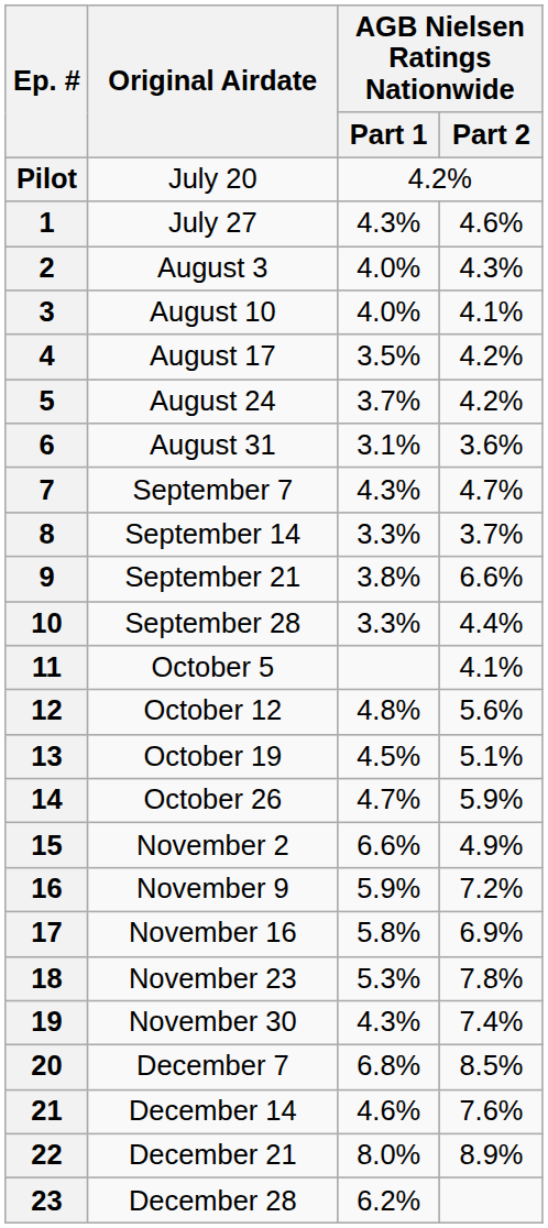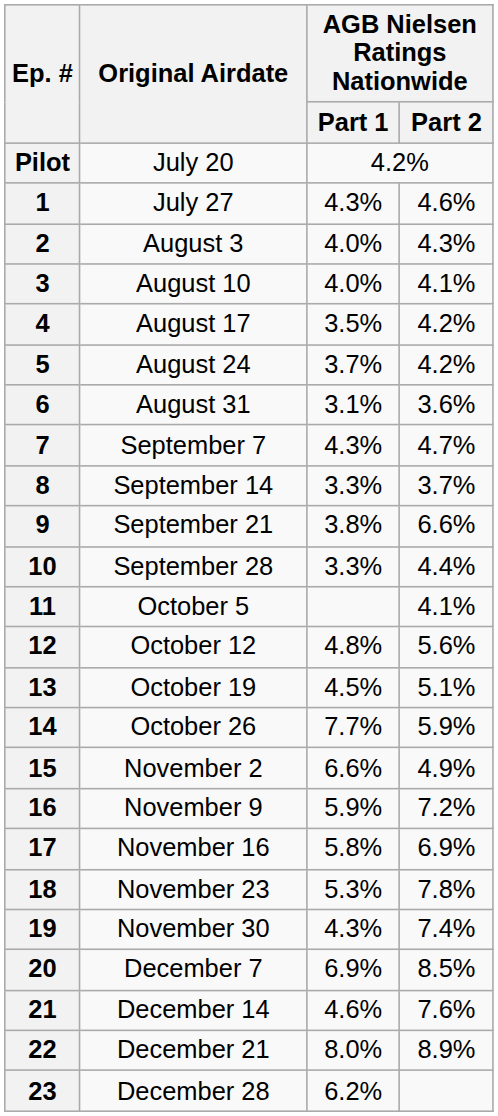14 | AGB Nielsen Ratings Nationwide / Part 1: 4.7% -> 7.7%
20 | AGB Nielsen Ratings Nationwide / Part 1: 6.8% -> 6.9%
